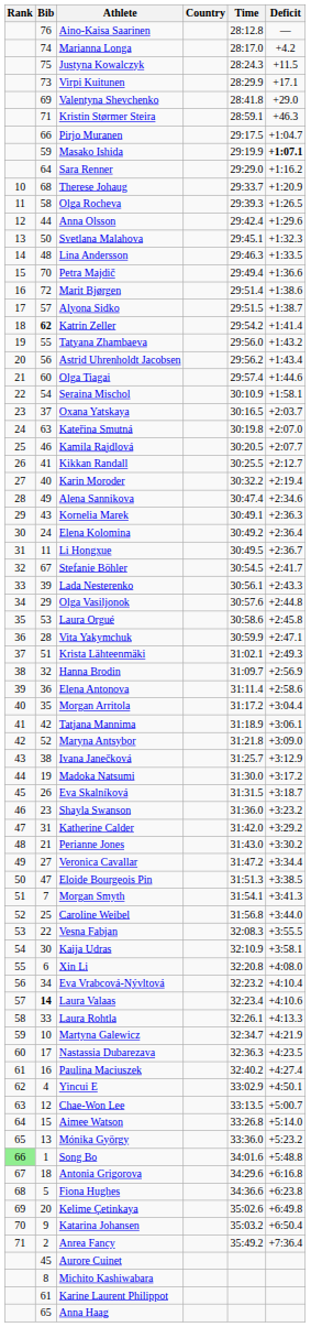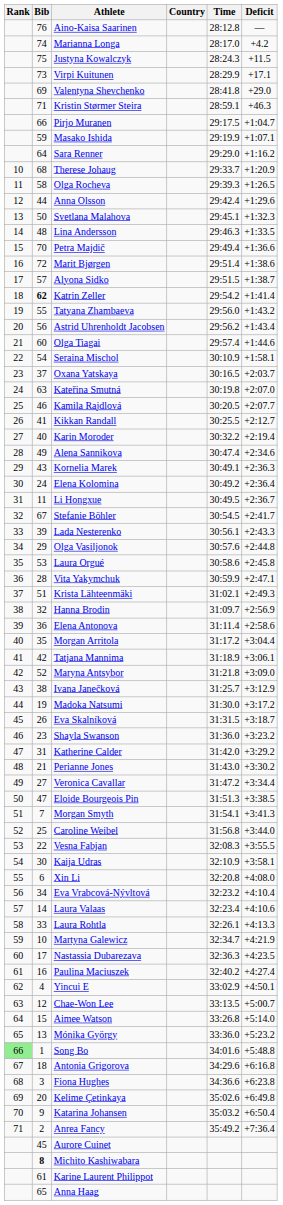Masako Ishida | Deficit: bold -> normal
Laura Valaas | Bib: bold -> normal
Fiona Hughes | Bib: 5 -> 3
Michito Kashiwabara | Bib: normal -> bold
